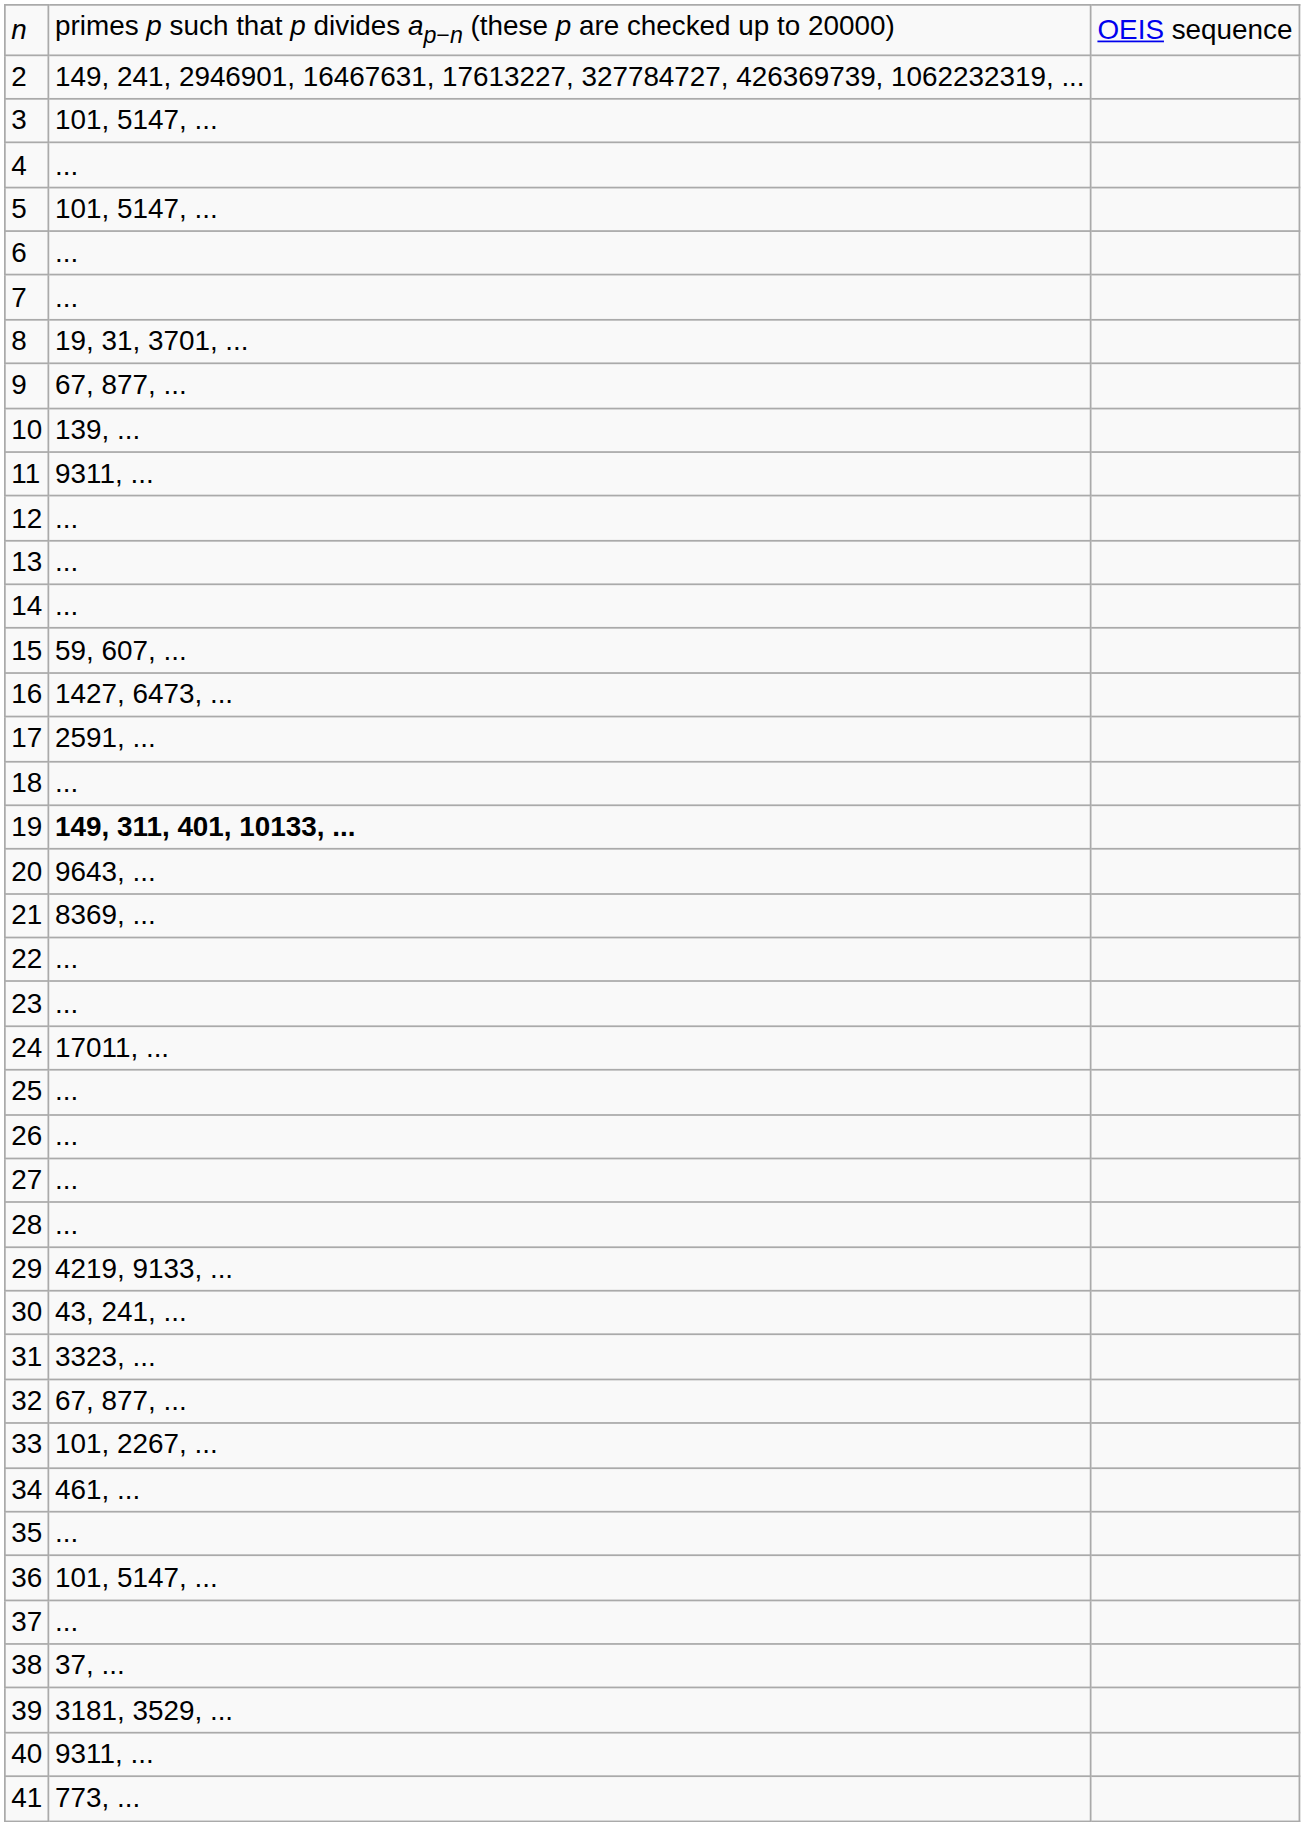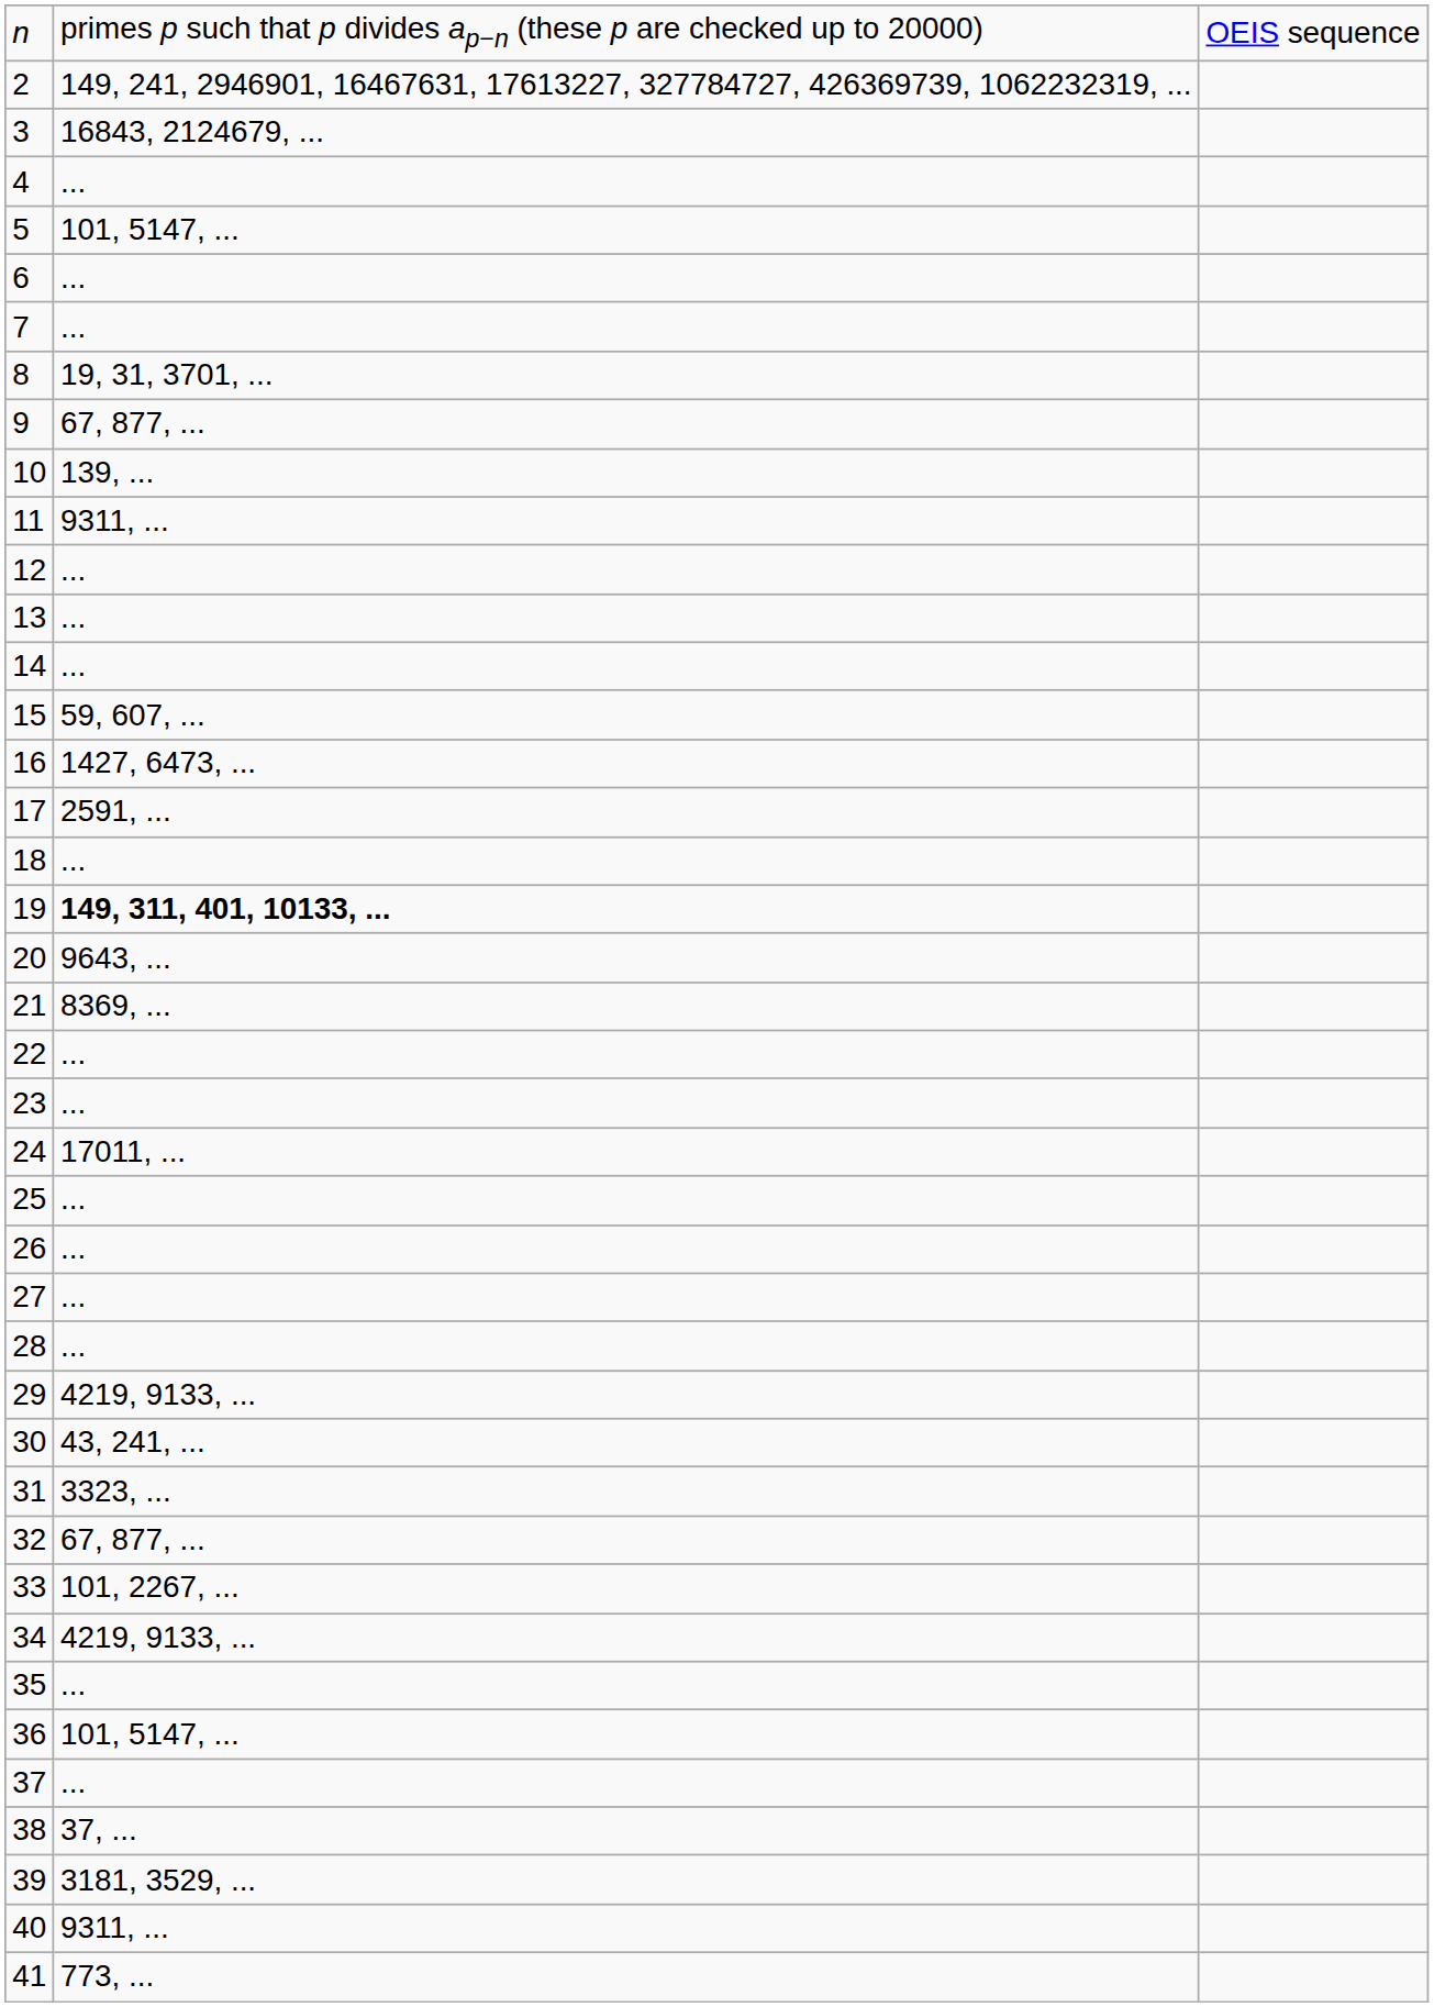3 | column 2: 101, 5147, ... -> 16843, 2124679, ...
34 | column 2: 461, ... -> 4219, 9133, ...
